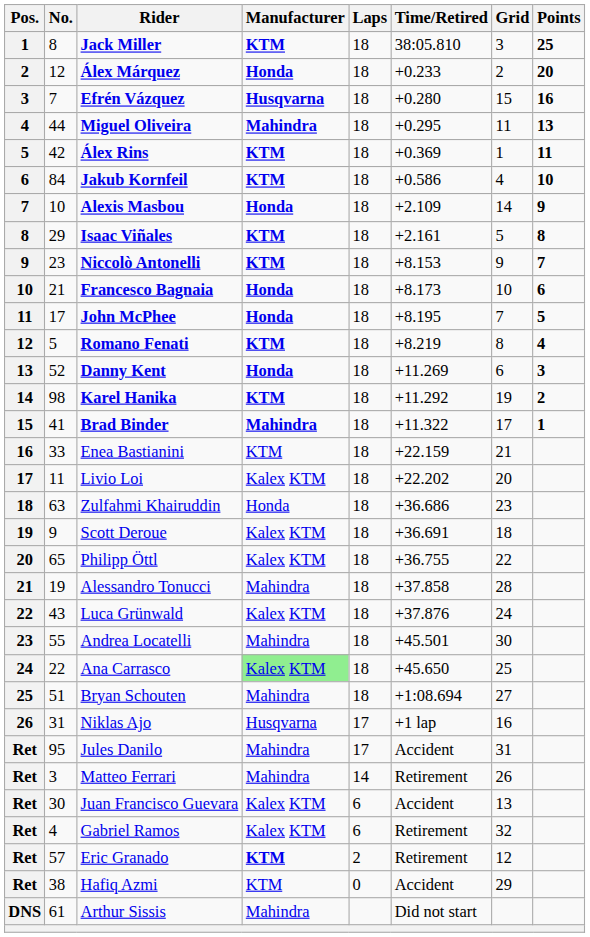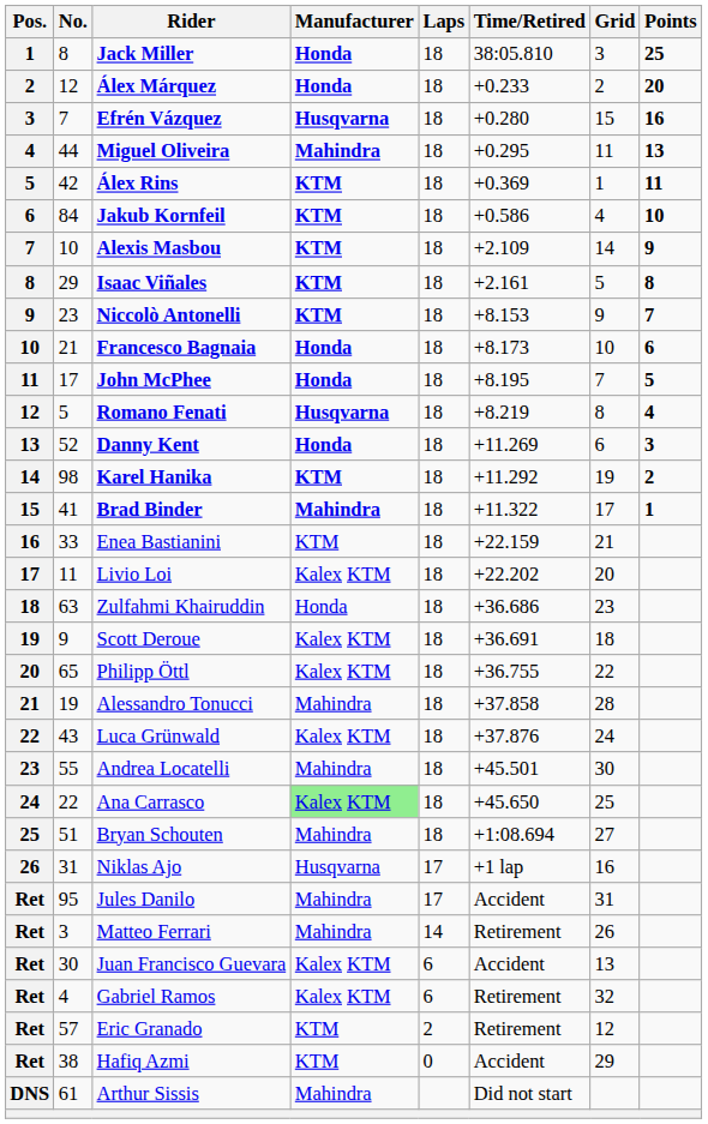Jack Miller | Manufacturer: KTM -> Honda
Alexis Masbou | Manufacturer: Honda -> KTM
Romano Fenati | Manufacturer: KTM -> Husqvarna
Eric Granado | Manufacturer: bold -> normal
